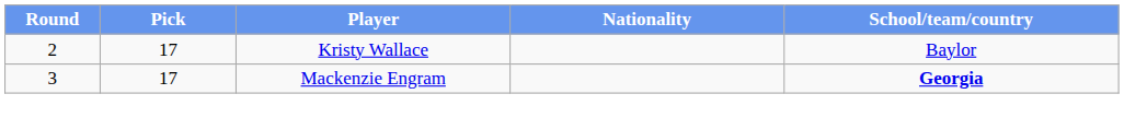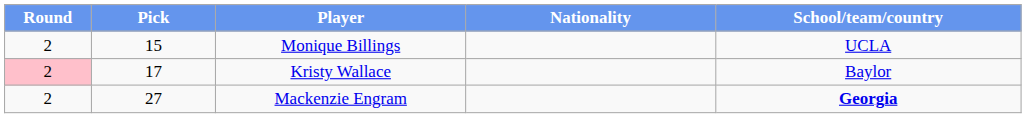+ row: 2 | 15 | Monique Billings | UCLA
Kristy Wallace | Round: no background -> pink background
Mackenzie Engram | Round: 3 -> 2
Mackenzie Engram | Pick: 17 -> 27
